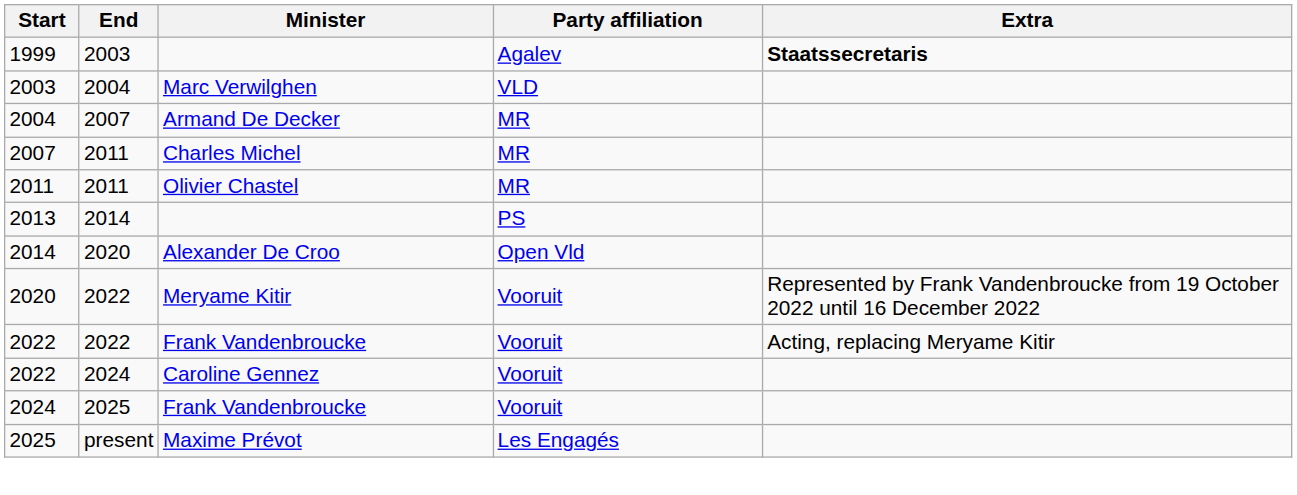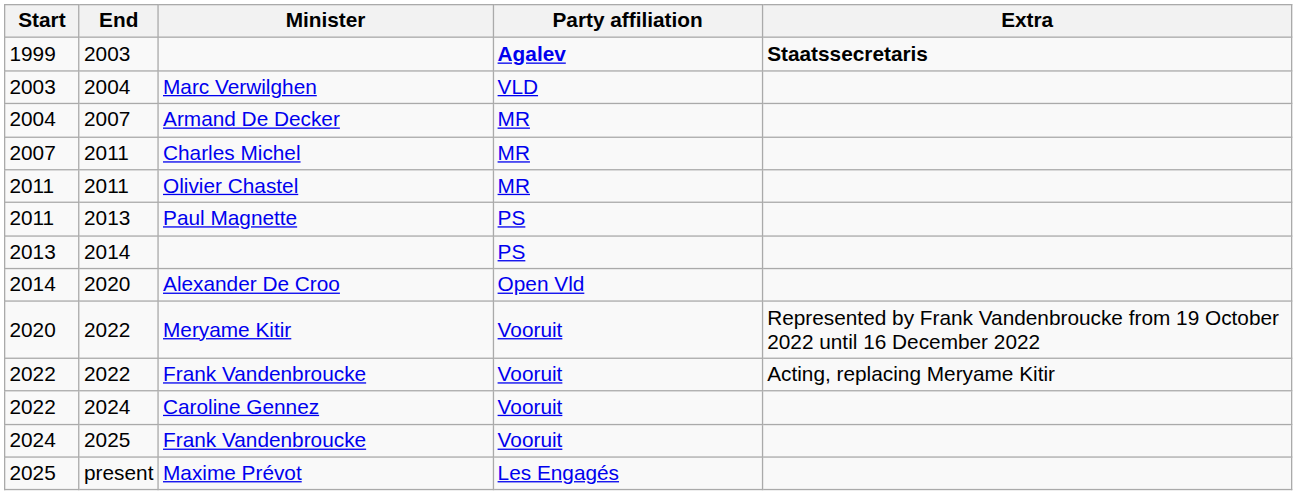1999 | Party affiliation: normal -> bold
+ row: 2011 | 2013 | Paul Magnette | PS
